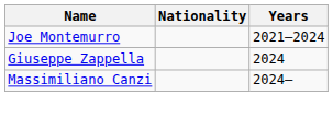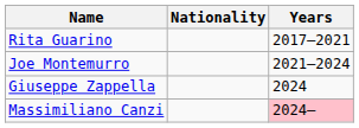+ row: Rita Guarino | 2017–2021
Massimiliano Canzi | Years: no background -> pink background
